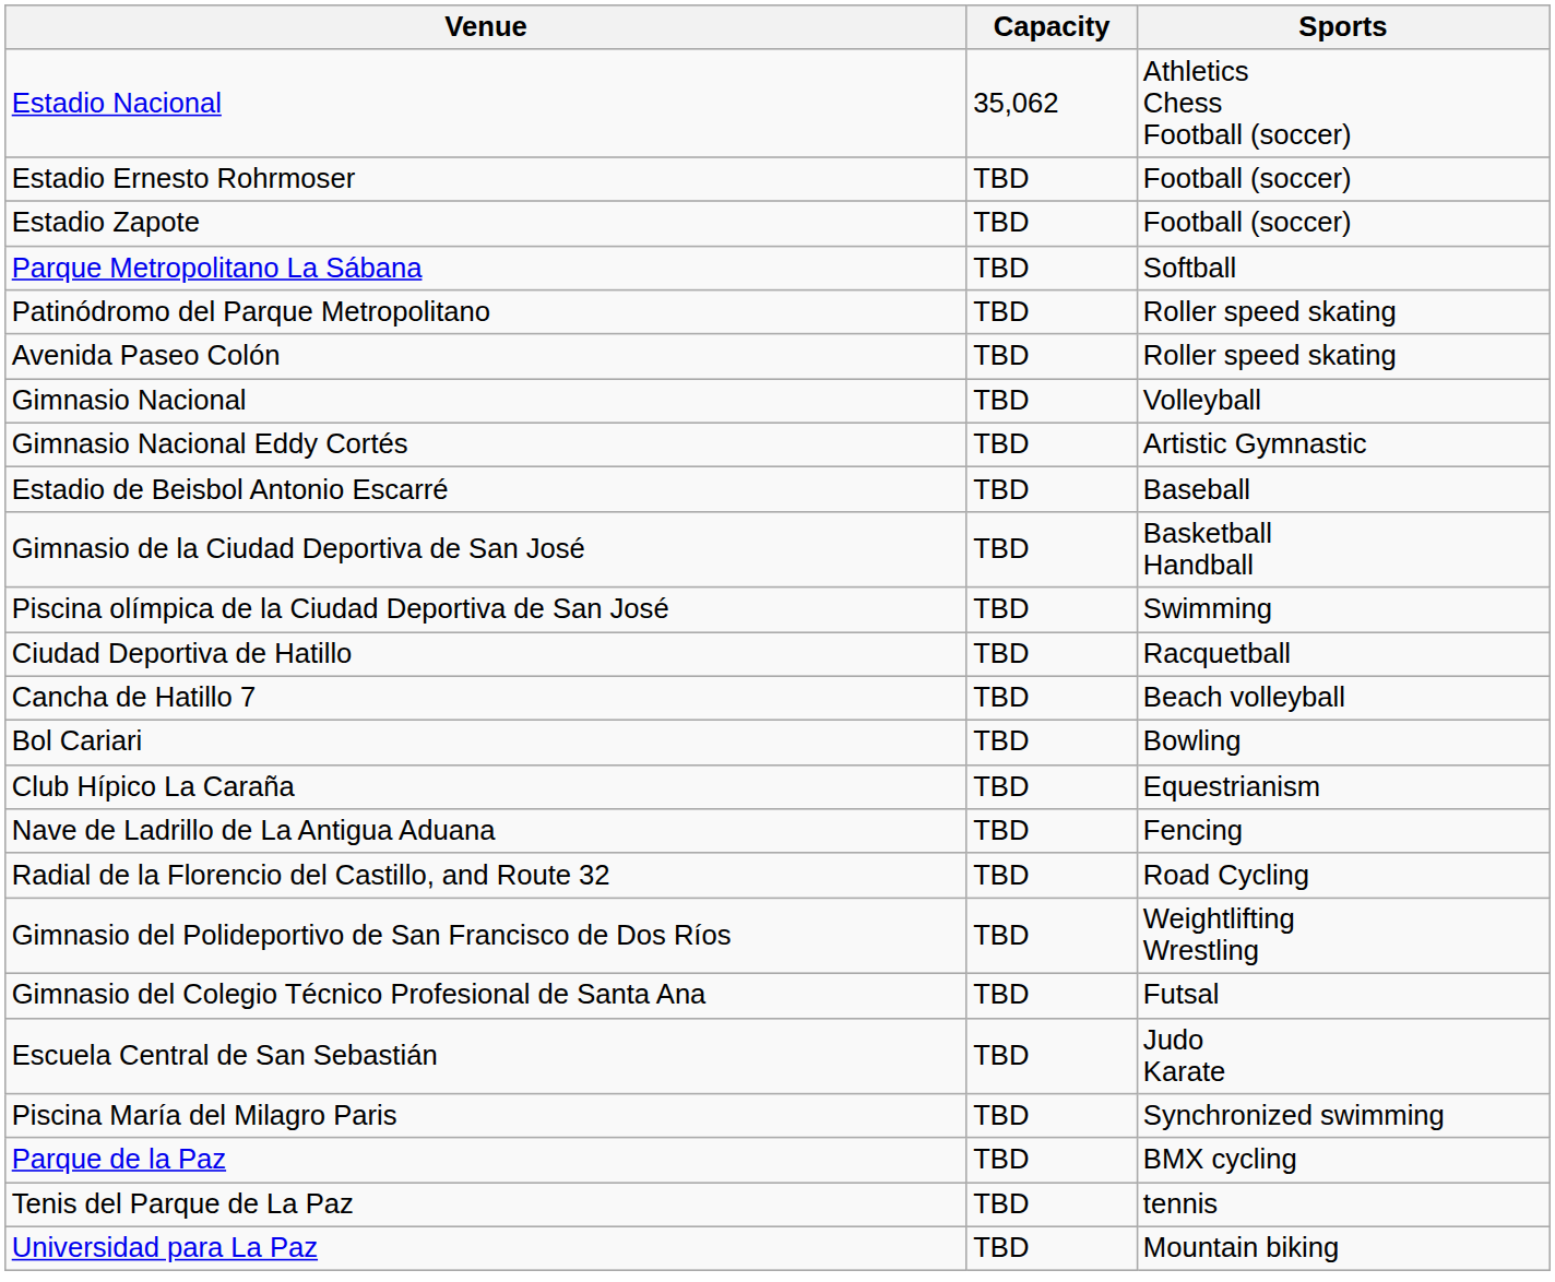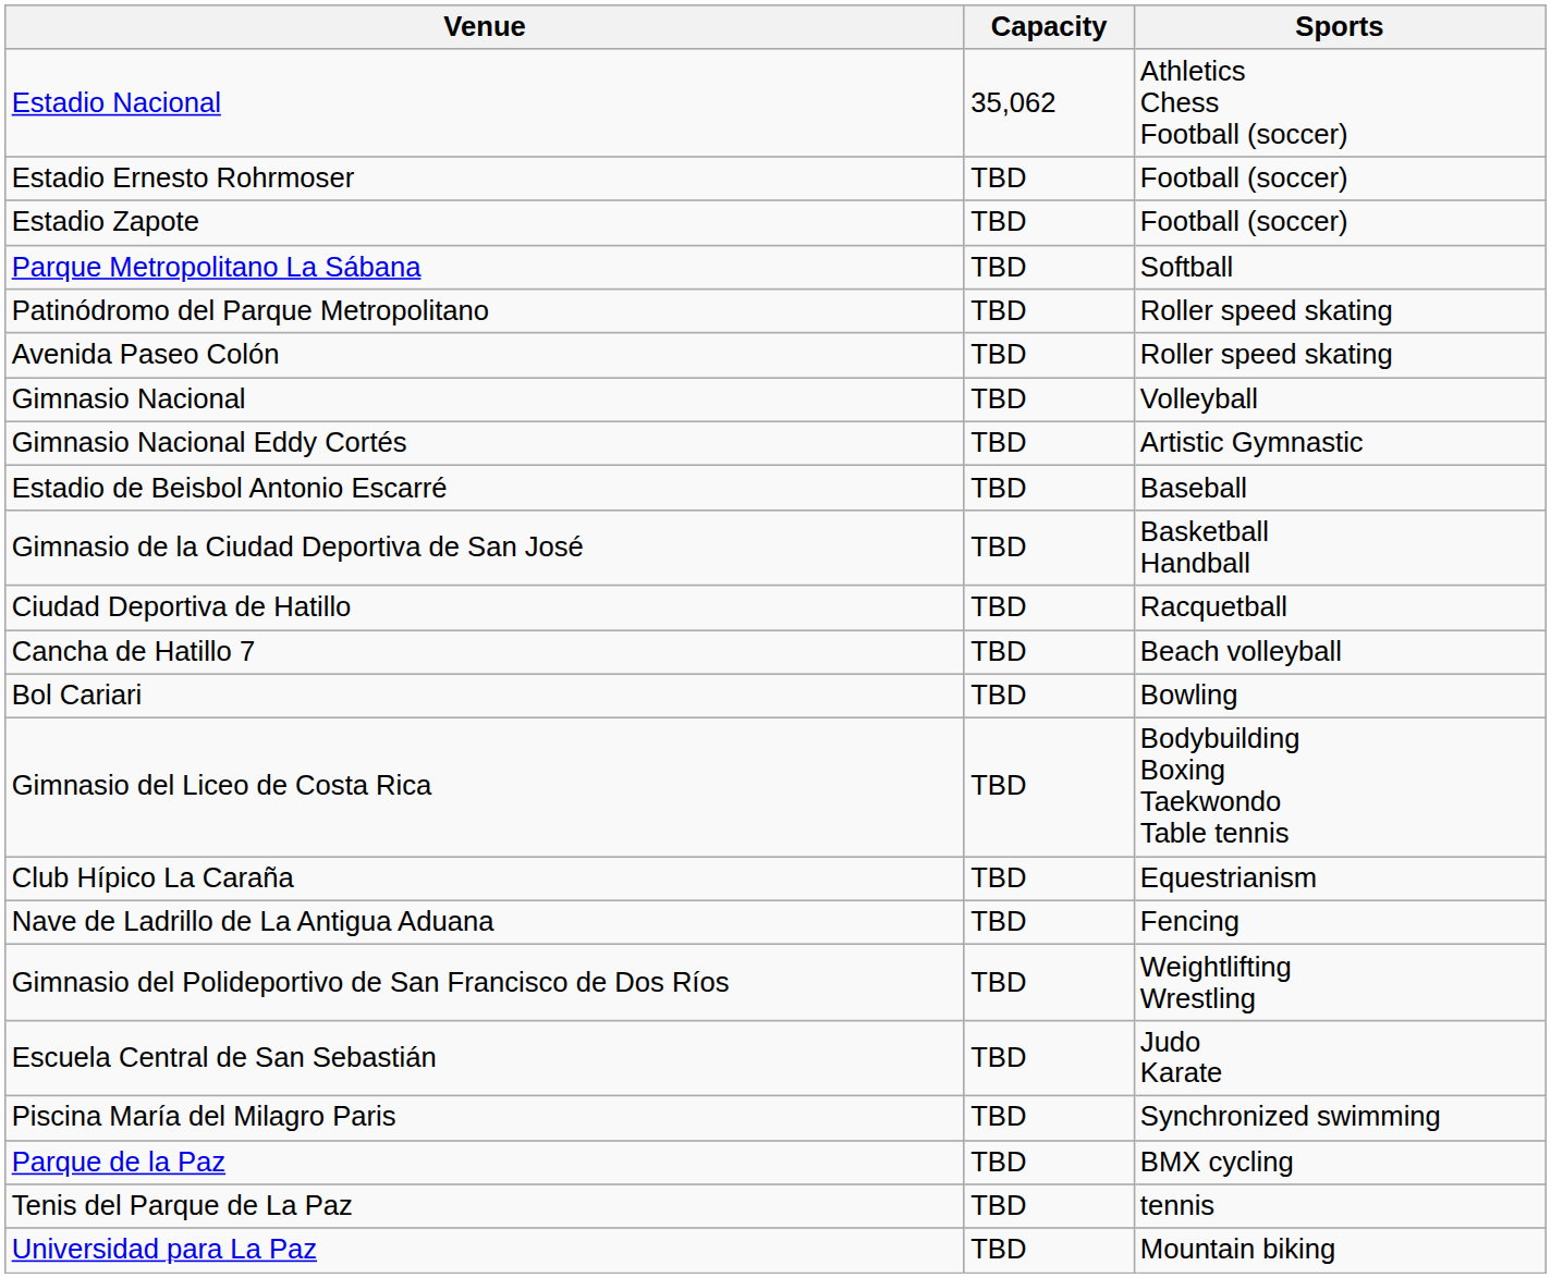- row: Piscina olímpica de la Ciudad Deportiva de San José | TBD | Swimming
+ row: Gimnasio del Liceo de Costa Rica | TBD | Bodybuilding Boxing Taekwondo Table tennis
- row: Radial de la Florencio del Castillo, and Route 32 | TBD | Road Cycling
- row: Gimnasio del Colegio Técnico Profesional de Santa Ana | TBD | Futsal
